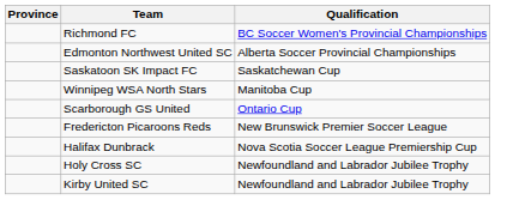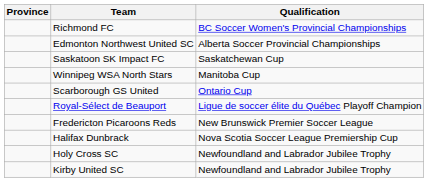+ row: Royal-Sélect de Beauport | Ligue de soccer élite du Québec Playoff Champion
